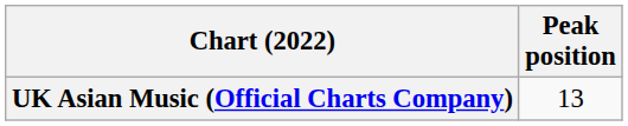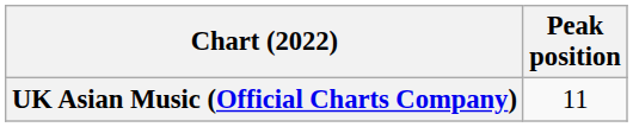UK Asian Music (Official Charts Company) | Peak position: 13 -> 11
